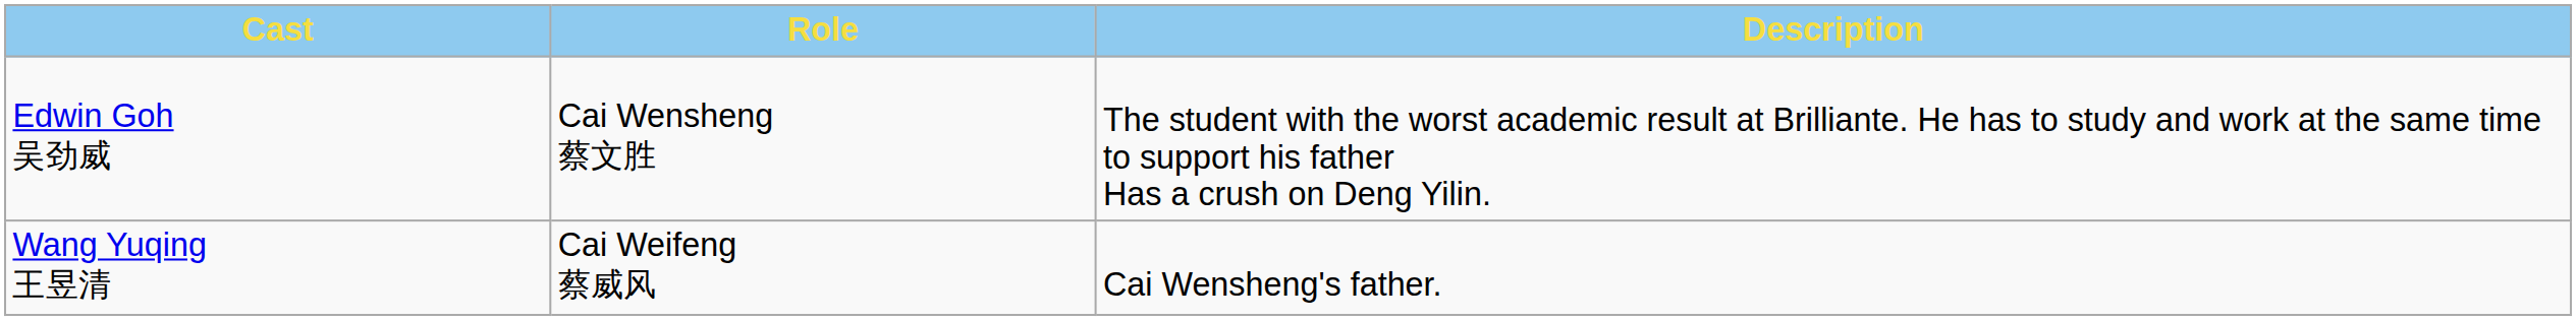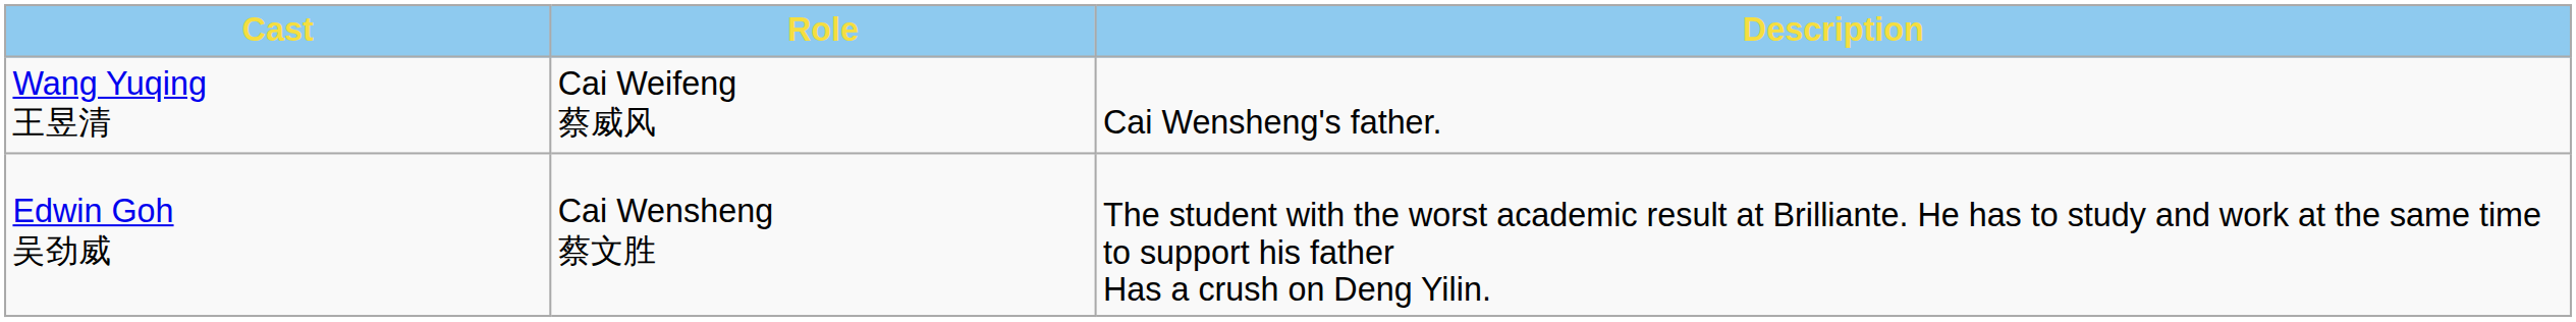rows swapped: Wang Yuqing 王昱清 <-> Edwin Goh 吴劲威
